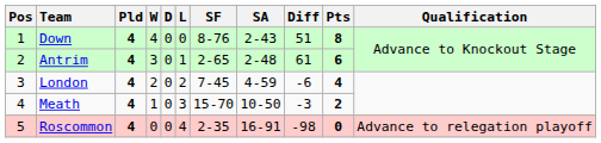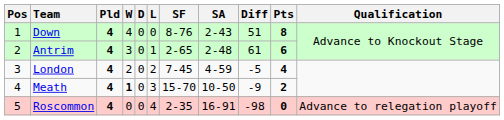London | Diff: -6 -> -5
Meath | W: normal -> bold
Meath | Diff: -3 -> -9
